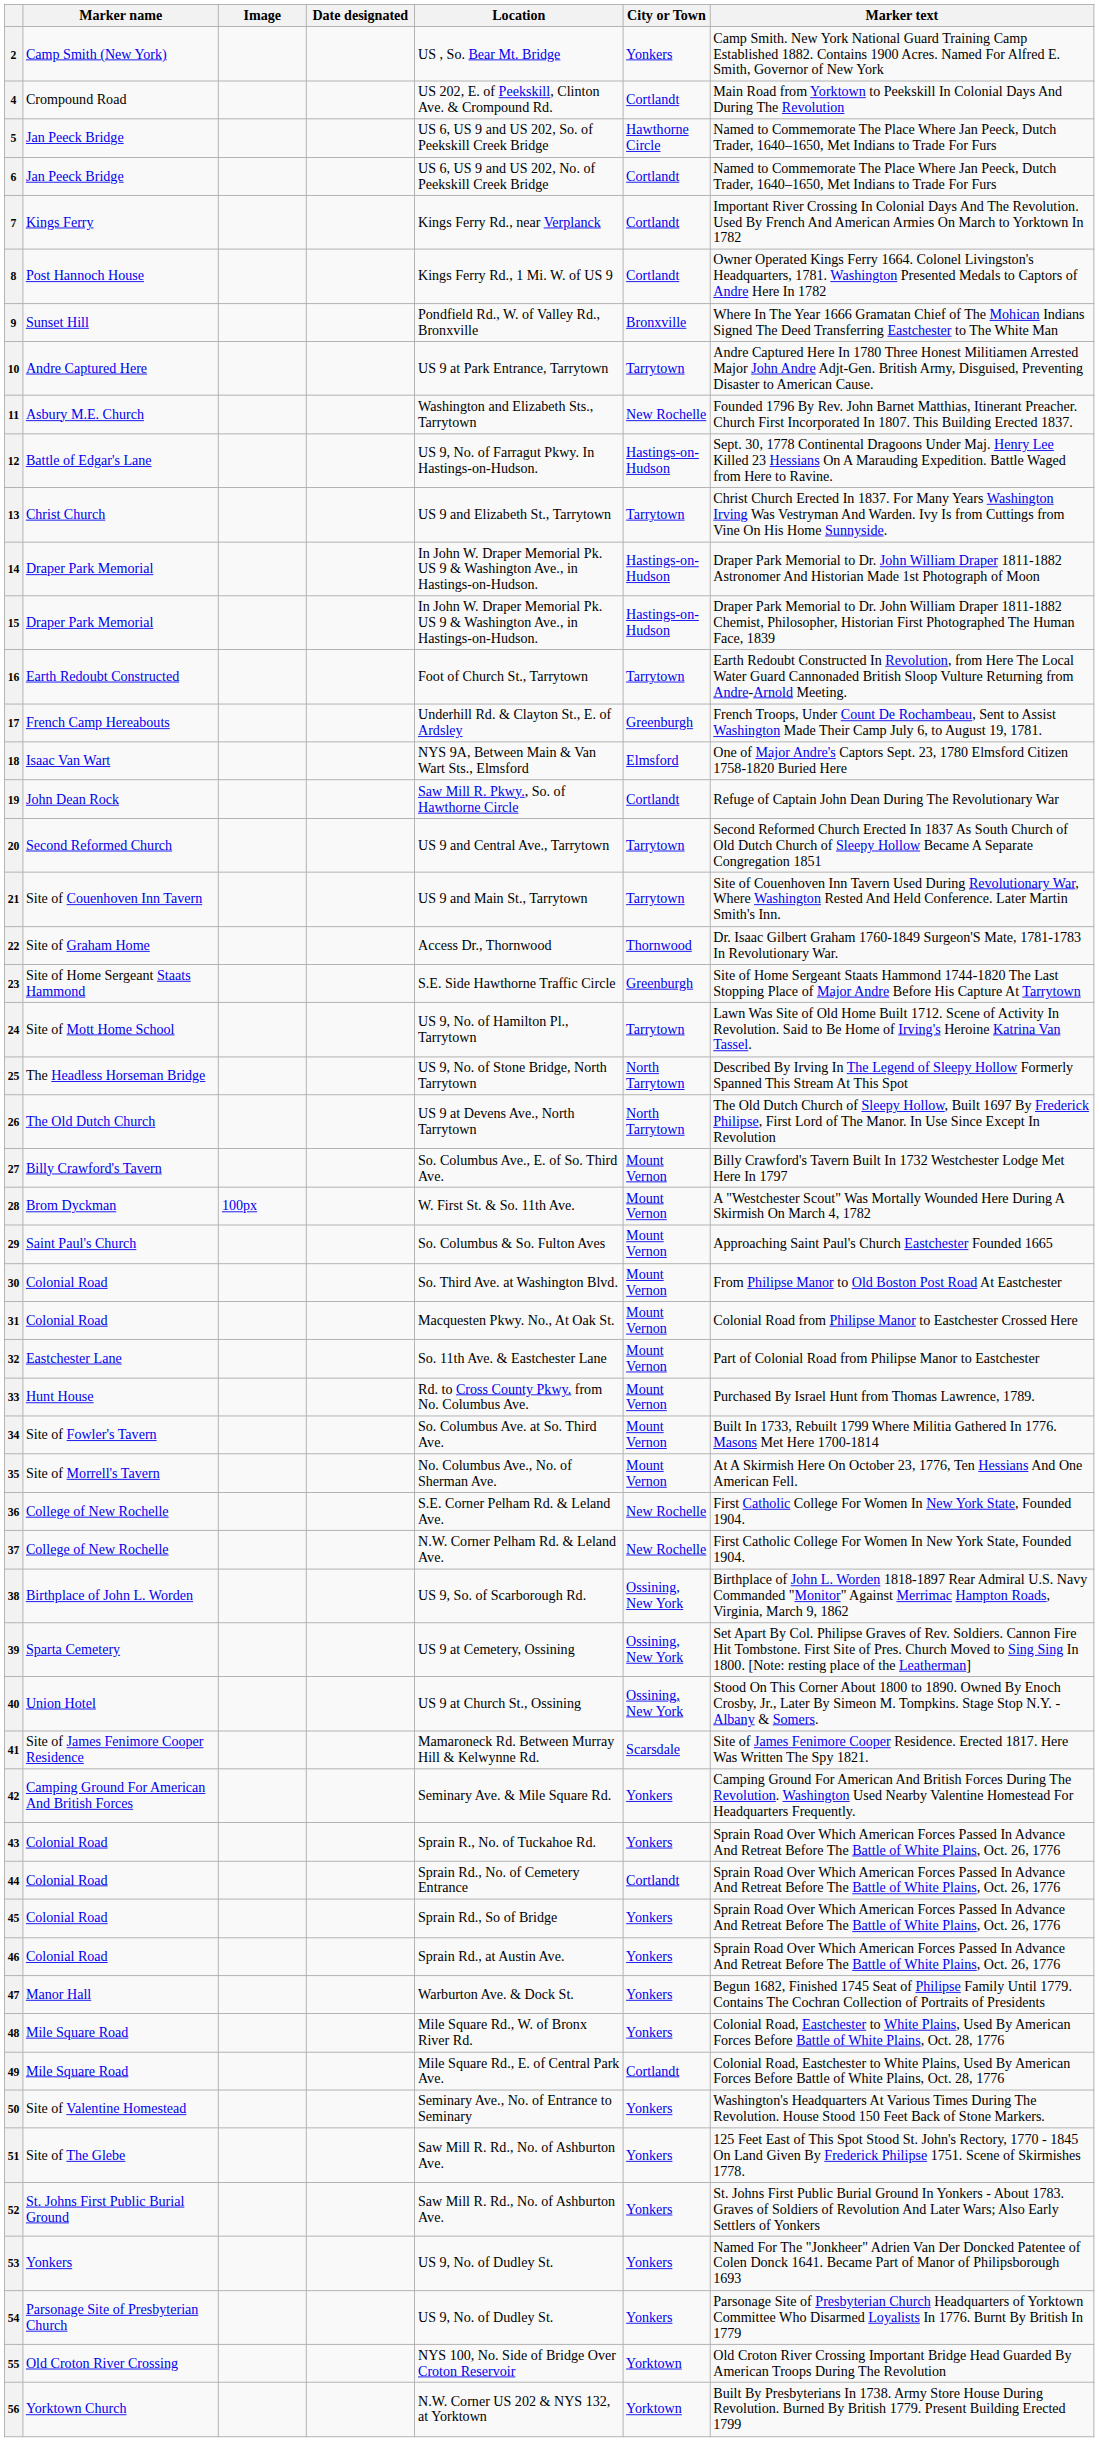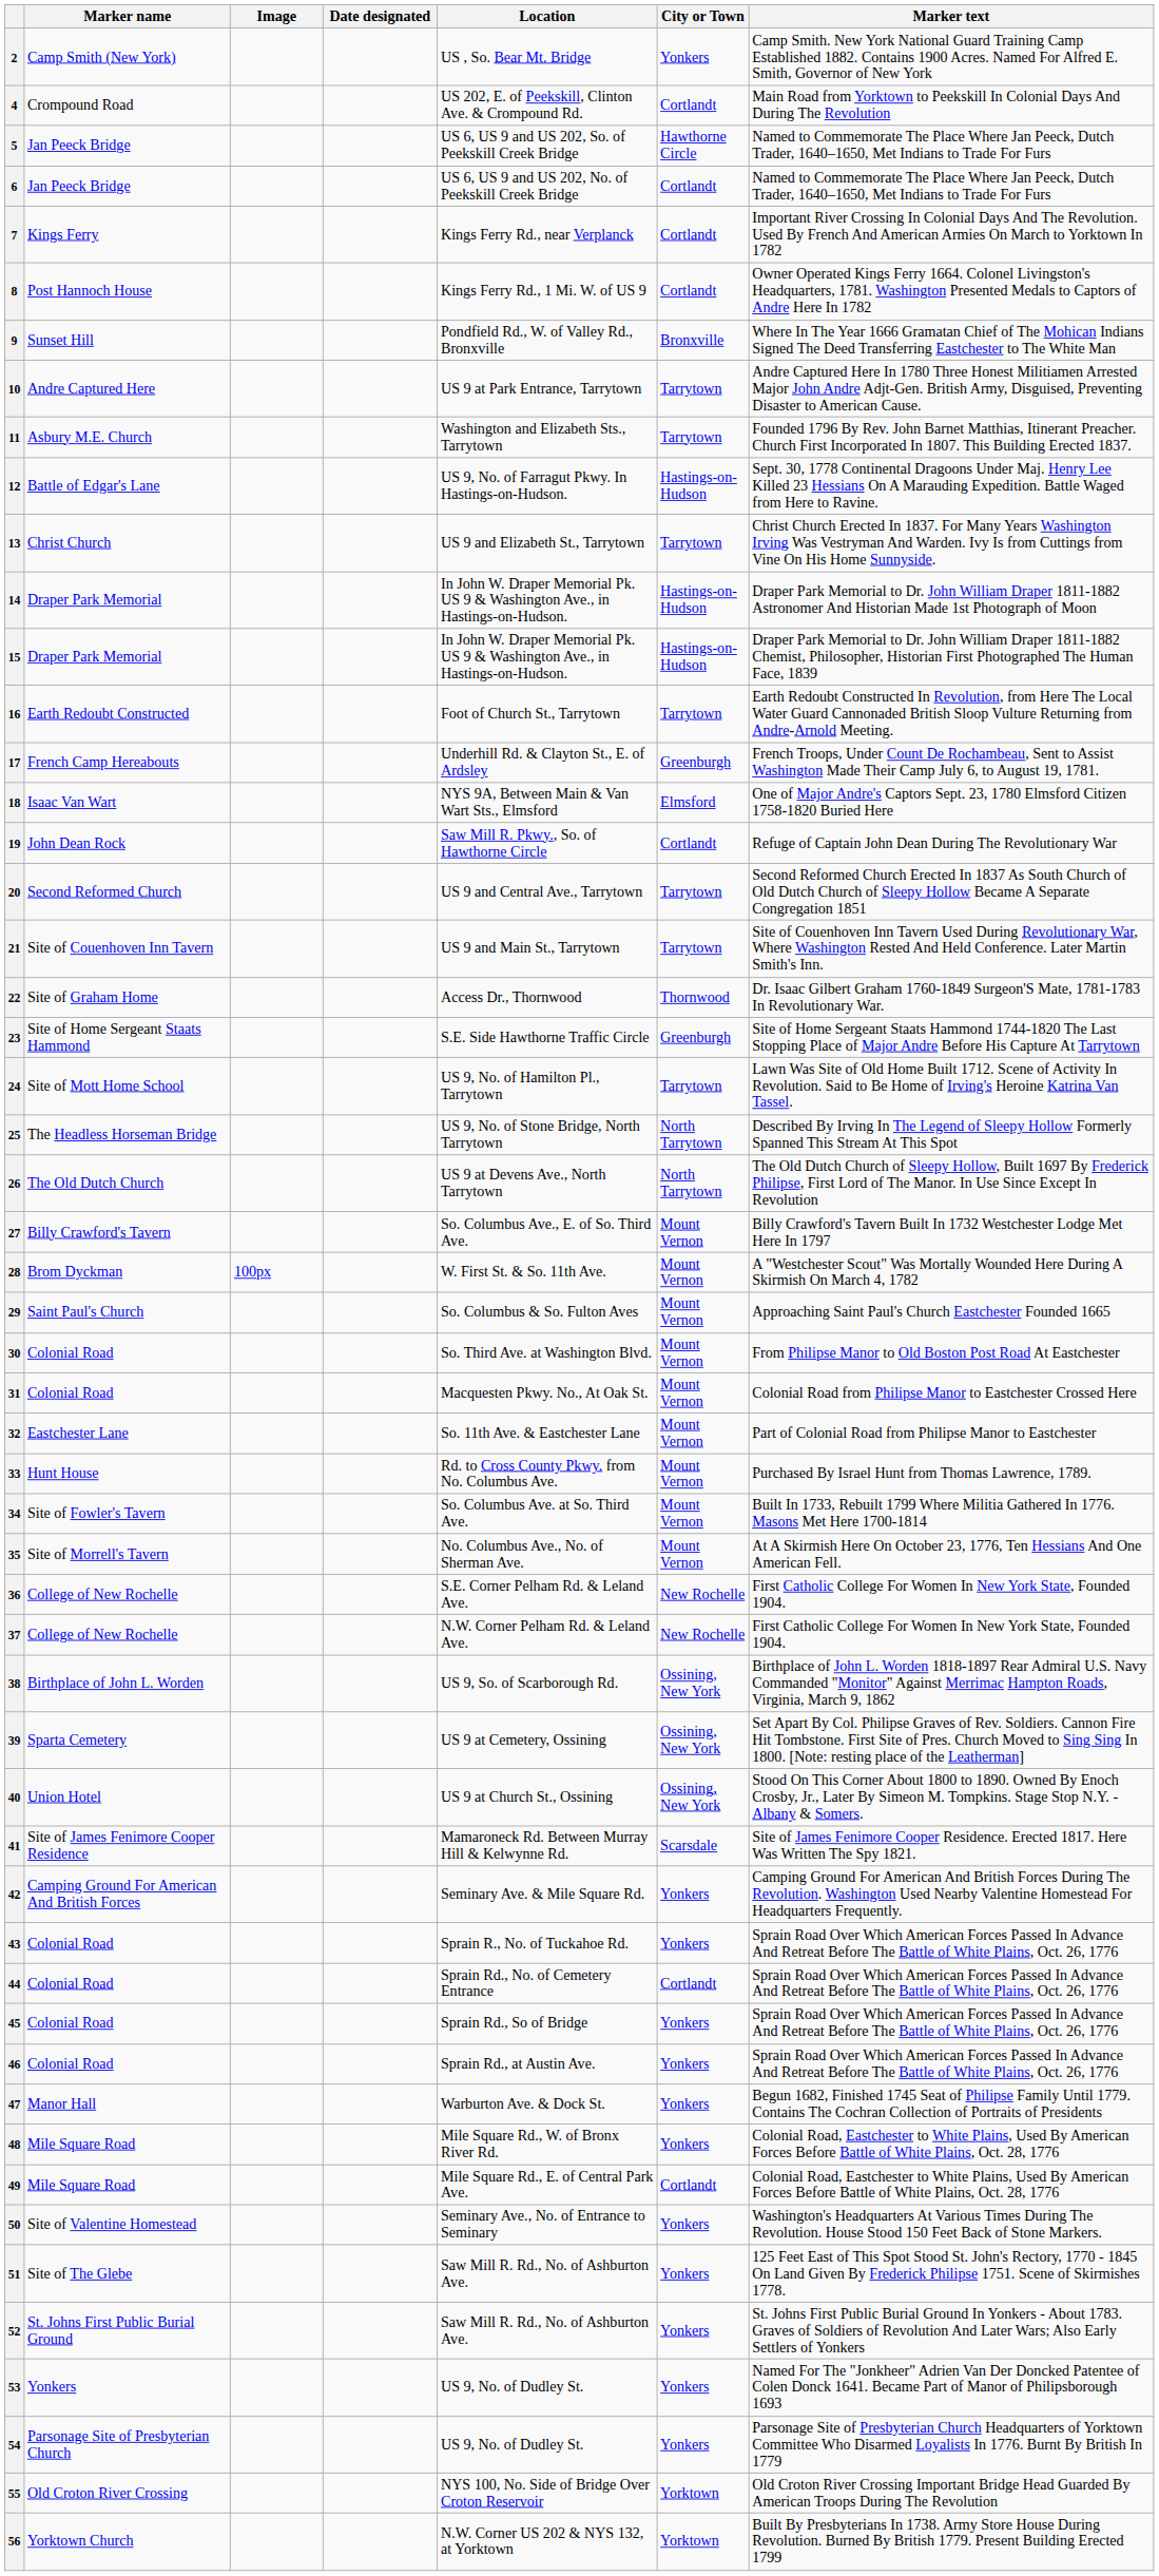11 | City or Town: New Rochelle -> Tarrytown
